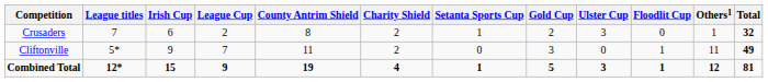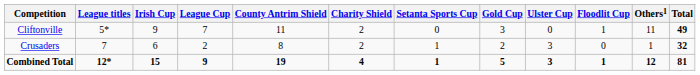rows swapped: Cliftonville <-> Crusaders
